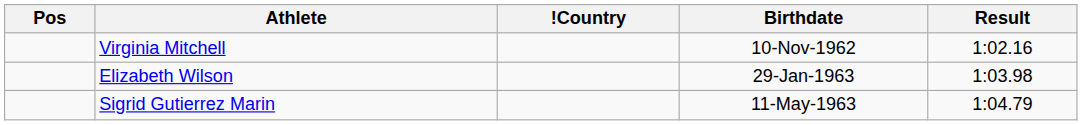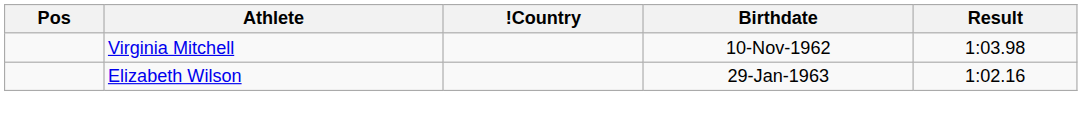Virginia Mitchell | Result: 1:02.16 -> 1:03.98
Elizabeth Wilson | Result: 1:03.98 -> 1:02.16
- row: Sigrid Gutierrez Marin | 11-May-1963 | 1:04.79
